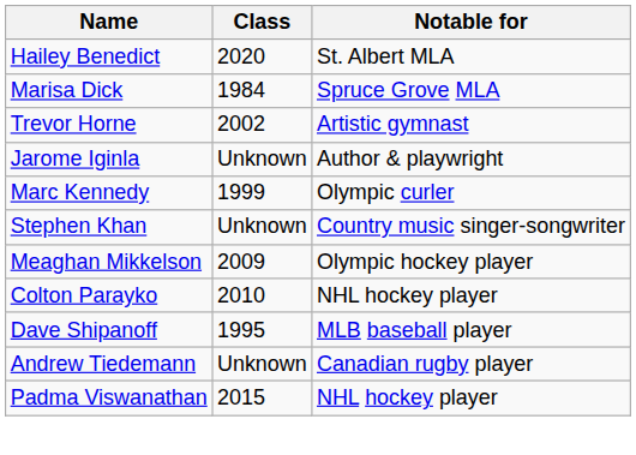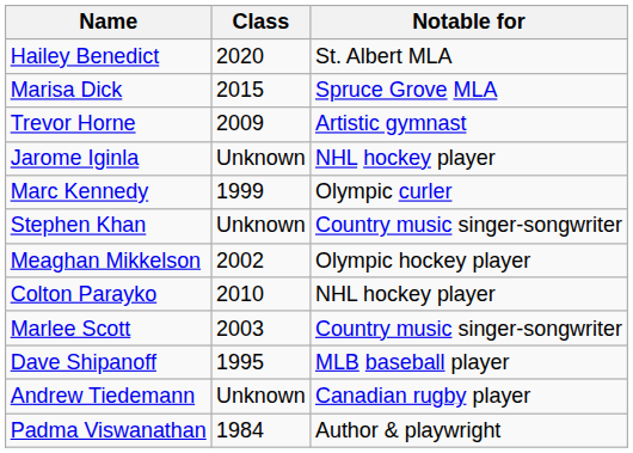Marisa Dick | Class: 1984 -> 2015
Trevor Horne | Class: 2002 -> 2009
Jarome Iginla | Notable for: Author & playwright -> NHL hockey player
Meaghan Mikkelson | Class: 2009 -> 2002
+ row: Marlee Scott | 2003 | Country music singer-songwriter
Padma Viswanathan | Class: 2015 -> 1984
Padma Viswanathan | Notable for: NHL hockey player -> Author & playwright
